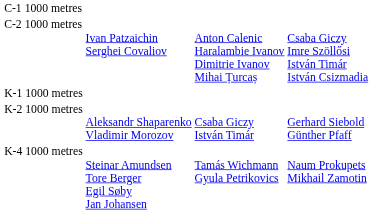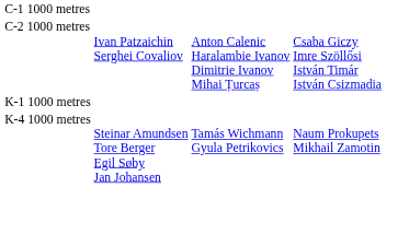- row: K-2 1000 metres | Aleksandr Shaparenko Vladimir Morozov | Csaba Giczy István Timár | Gerhard Siebold Günther Pfaff
